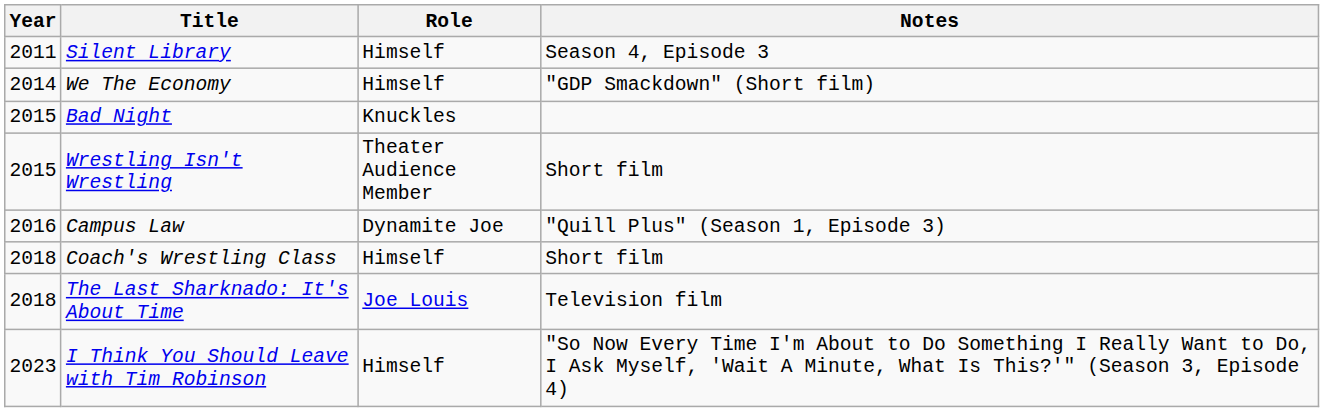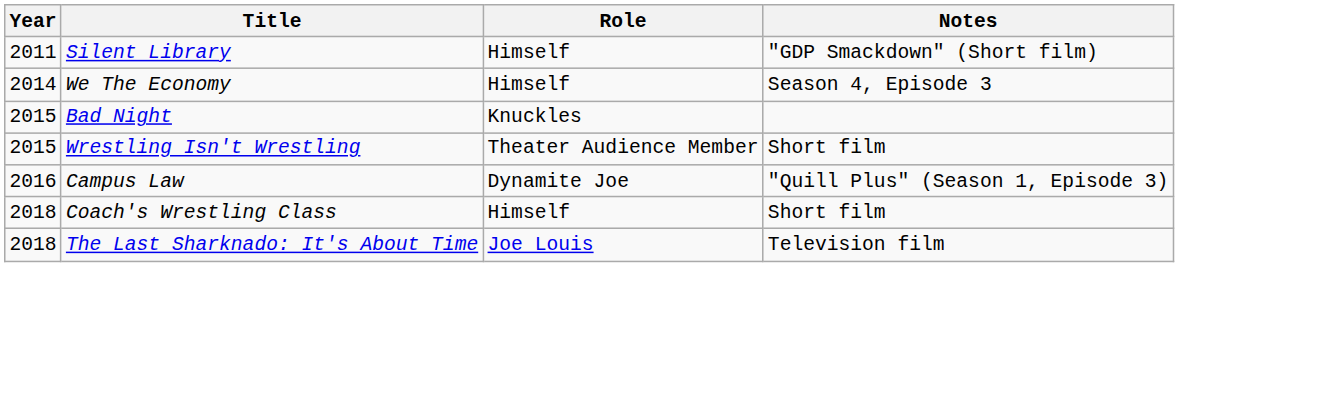Silent Library | Notes: Season 4, Episode 3 -> "GDP Smackdown" (Short film)
We The Economy | Notes: "GDP Smackdown" (Short film) -> Season 4, Episode 3
- row: 2023 | I Think You Should Leave with Tim Robinson | Himself | "So Now Every Time I'm About to Do Something I Really Want to Do, I Ask Myself, 'Wait A Minute, What Is This?'" (Season 3, Episode 4)
